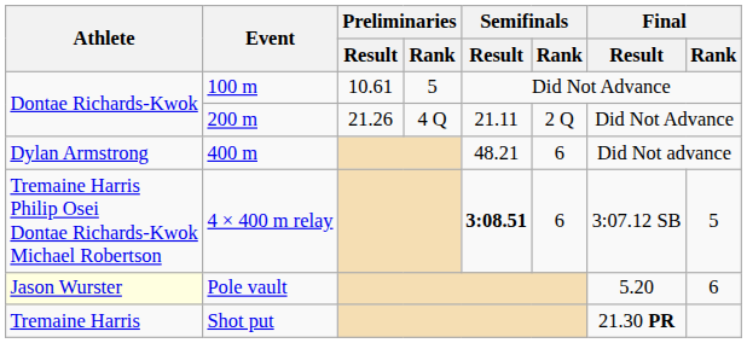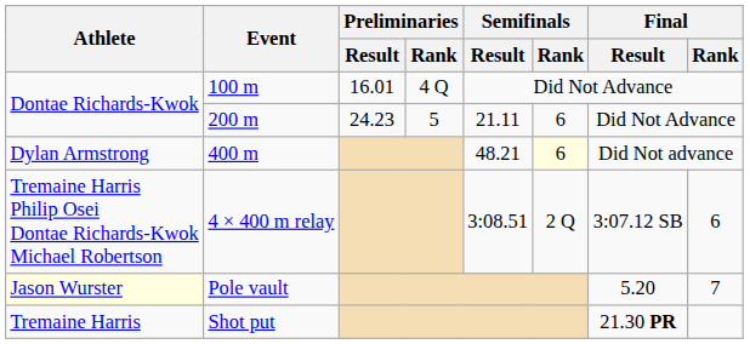100 m | Preliminaries / Result: 10.61 -> 16.01
100 m | Preliminaries / Rank: 5 -> 4 Q
200 m | Preliminaries / Result: 21.26 -> 24.23
200 m | Preliminaries / Rank: 4 Q -> 5
200 m | Semifinals / Rank: 2 Q -> 6
400 m | Semifinals / Rank: no background -> lightyellow background
4 × 400 m relay | Semifinals / Result: bold -> normal
4 × 400 m relay | Semifinals / Rank: 6 -> 2 Q
4 × 400 m relay | Final / Rank: 5 -> 6
Pole vault | Final / Rank: 6 -> 7
